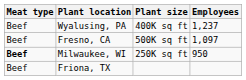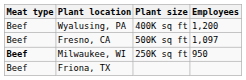Wyalusing, PA | Employees: 1,237 -> 1,200
